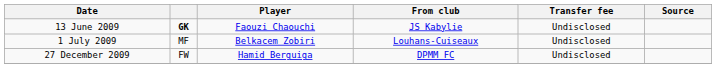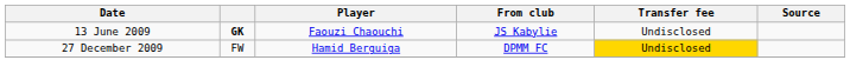- row: 1 July 2009 | MF | Belkacem Zobiri | Louhans-Cuiseaux | Undisclosed
27 December 2009 | Transfer fee: no background -> gold background
